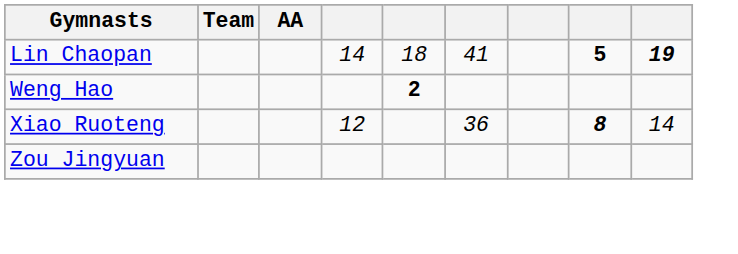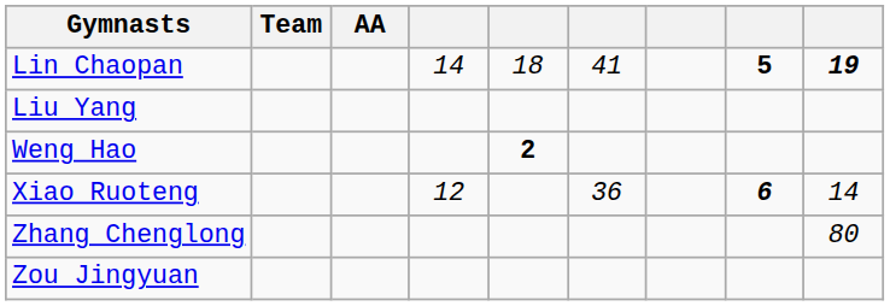+ row: Liu Yang
Xiao Ruoteng | column 8: 8 -> 6
+ row: Zhang Chenglong | 80
